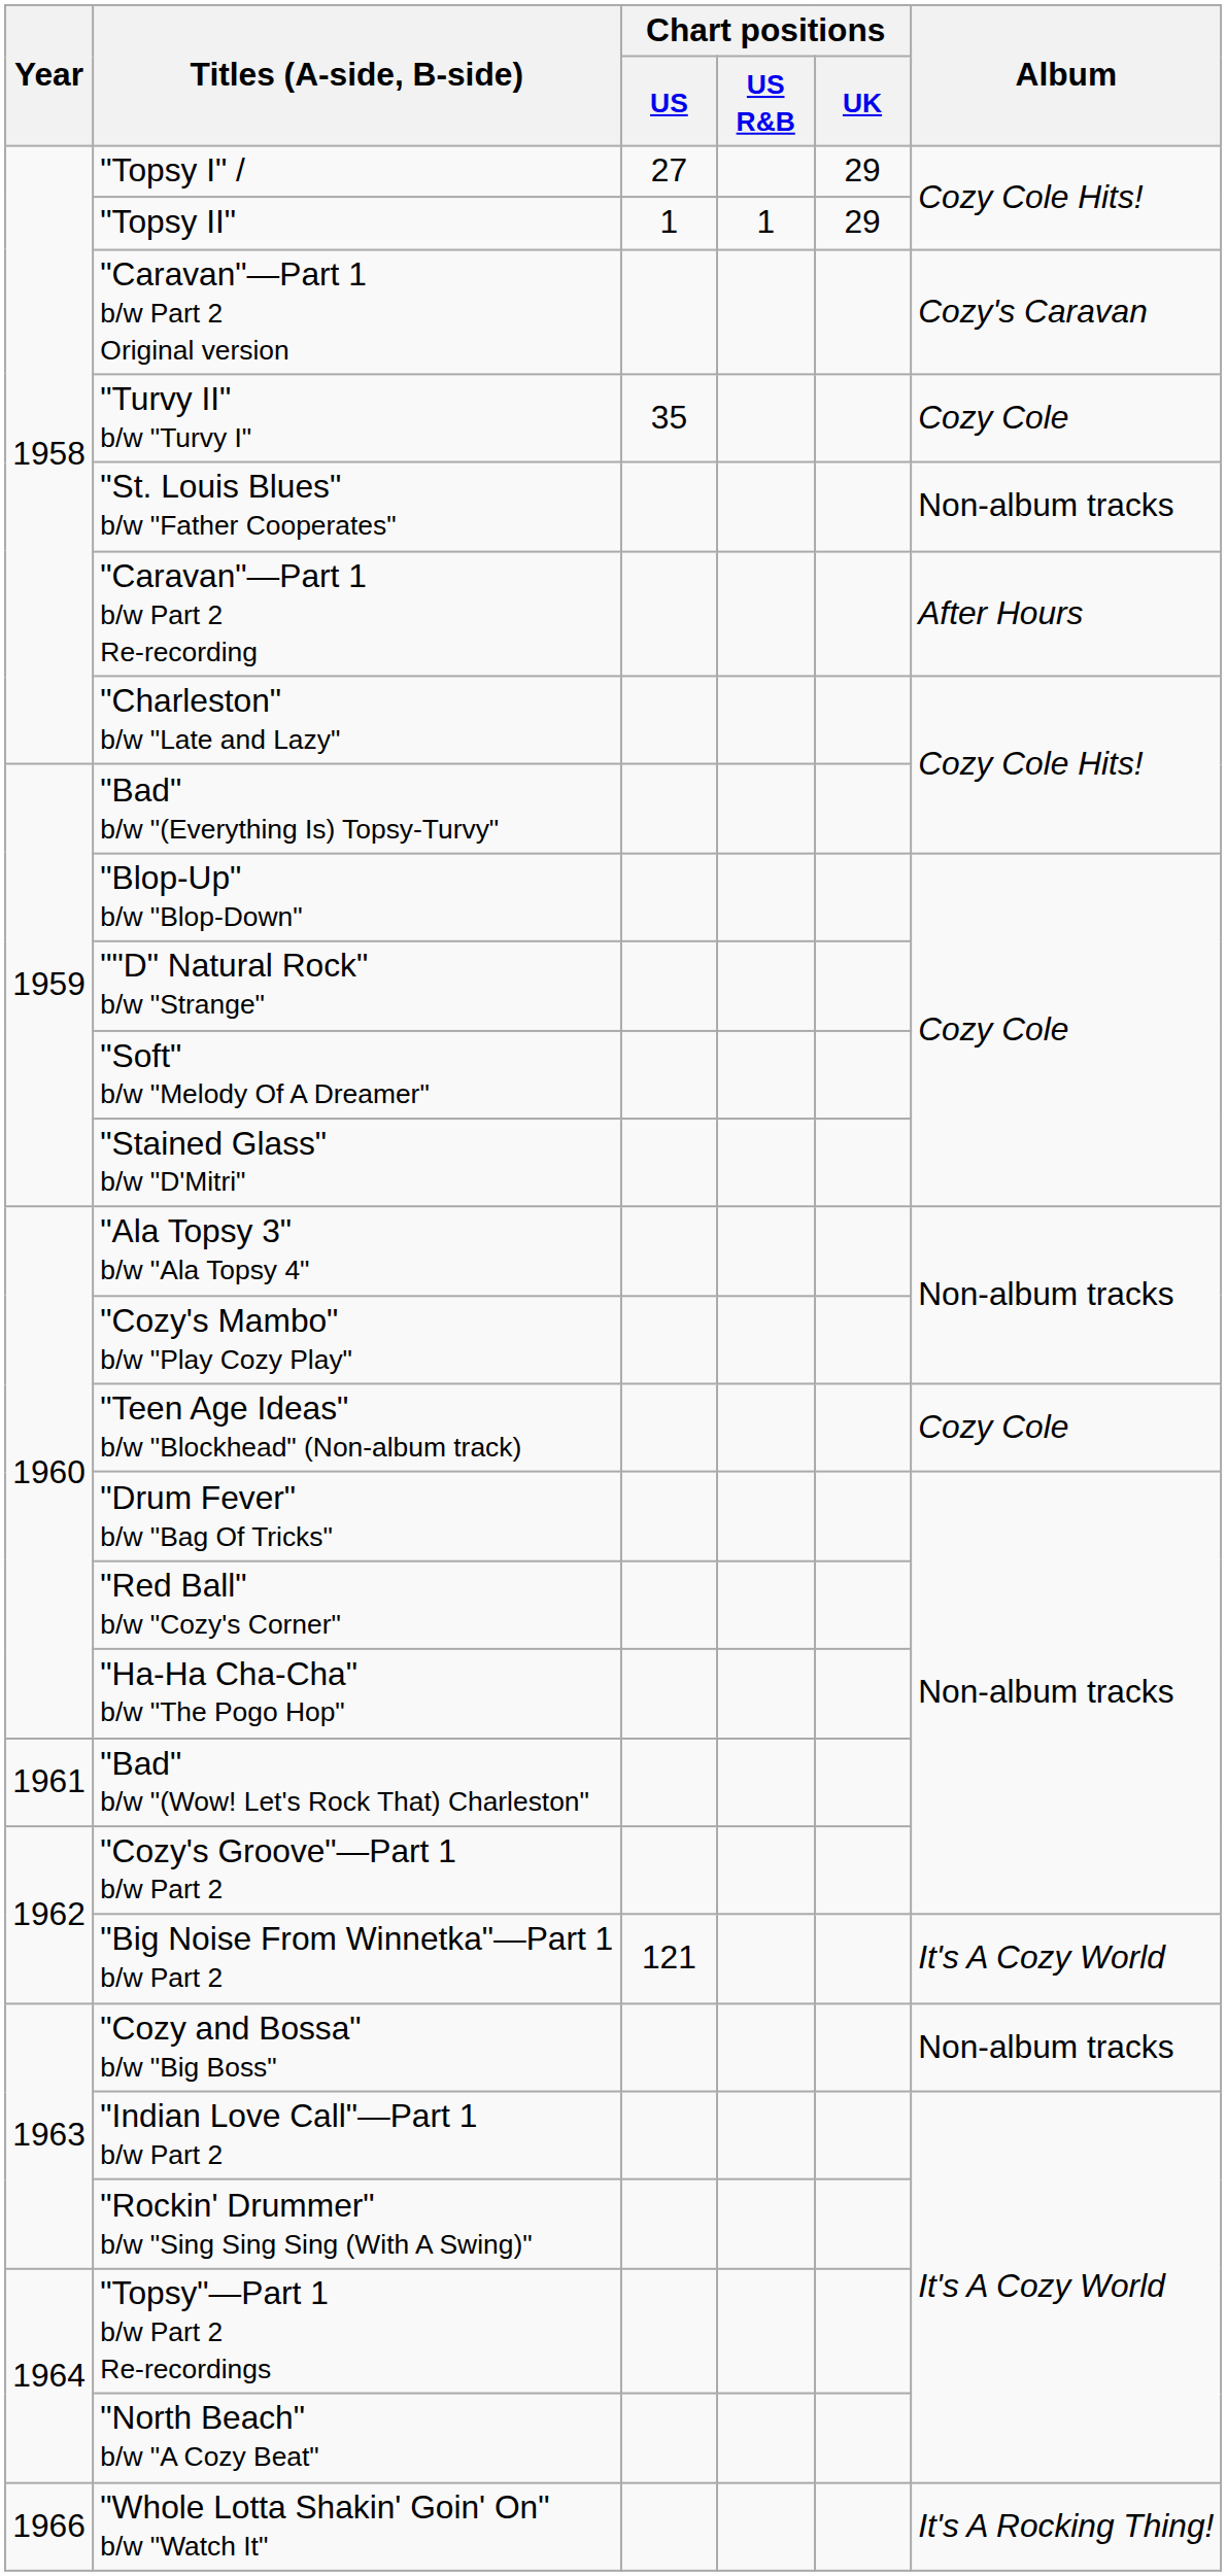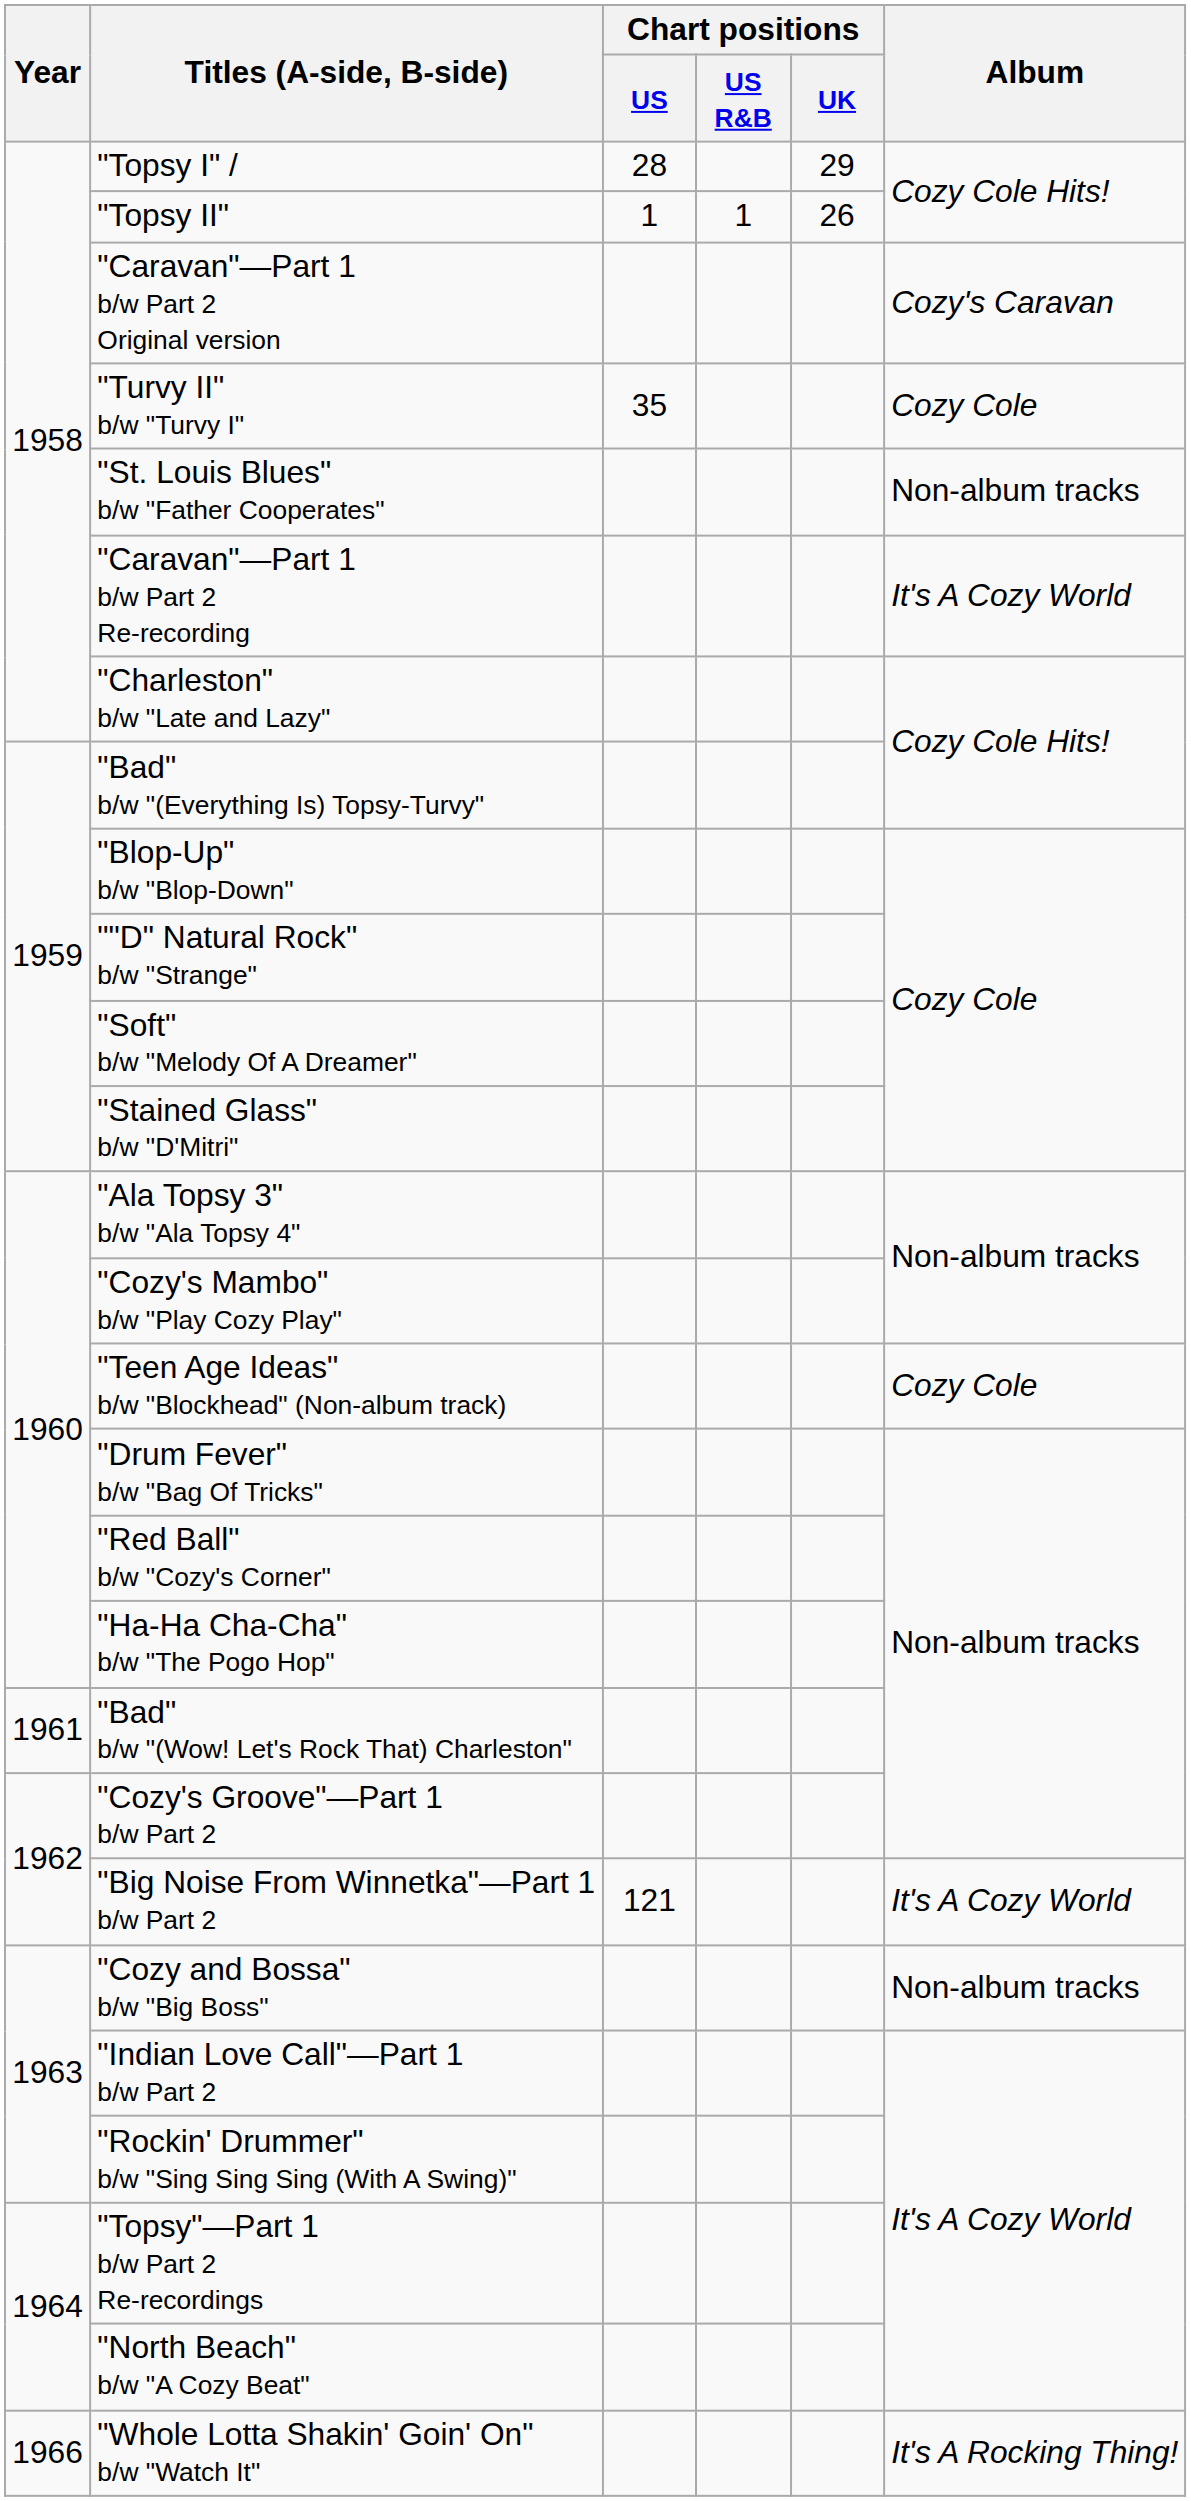"Topsy I" / | Chart positions / US: 27 -> 28
"Topsy II" | Chart positions / UK: 29 -> 26
"Caravan"—Part 1 b/w Part 2 Re-recording | Album: After Hours -> It's A Cozy World
